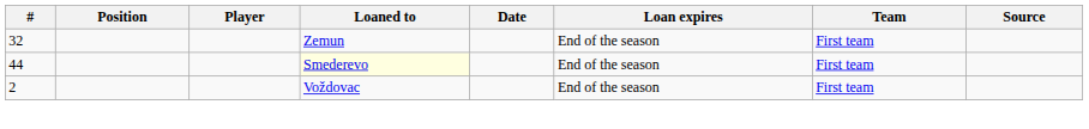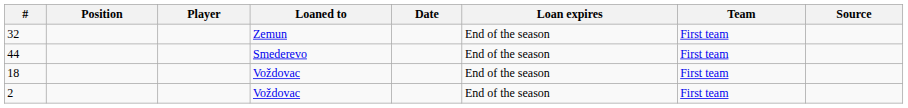44 | Loaned to: lightyellow background -> no background
+ row: 18 | Voždovac | End of the season | First team
